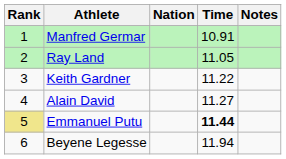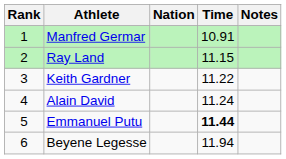Ray Land | Time: 11.05 -> 11.15
Alain David | Time: 11.27 -> 11.24
Emmanuel Putu | Rank: khaki background -> no background
